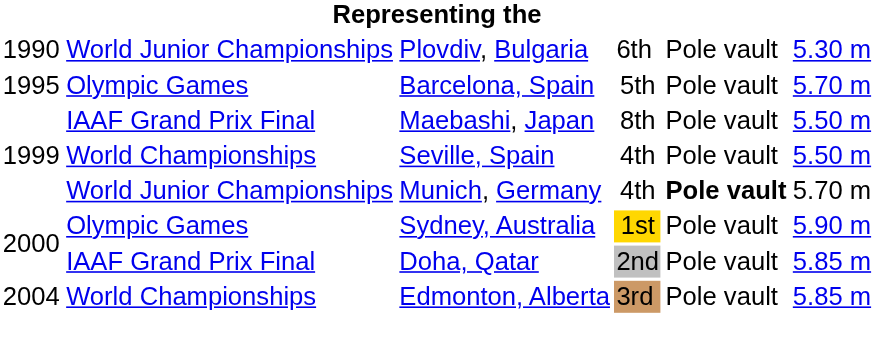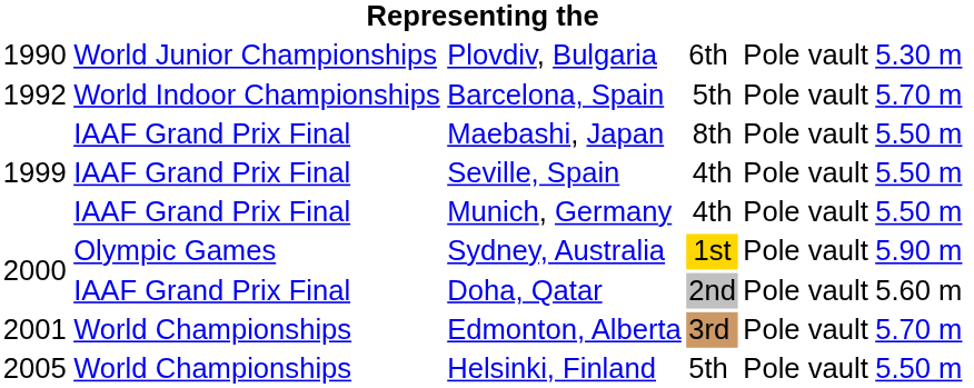Barcelona, Spain | column 1: 1995 -> 1992
Barcelona, Spain | column 2: Olympic Games -> World Indoor Championships
Seville, Spain | column 2: World Championships -> IAAF Grand Prix Final
Munich, Germany | column 2: World Junior Championships -> IAAF Grand Prix Final
Munich, Germany | column 5: bold -> normal
Munich, Germany | column 6: 5.70 m -> 5.50 m
Doha, Qatar | column 6: 5.85 m -> 5.60 m
Edmonton, Alberta | column 1: 2004 -> 2001
Edmonton, Alberta | column 6: 5.85 m -> 5.70 m
+ row: 2005 | World Championships | Helsinki, Finland | 5th | Pole vault | 5.50 m
